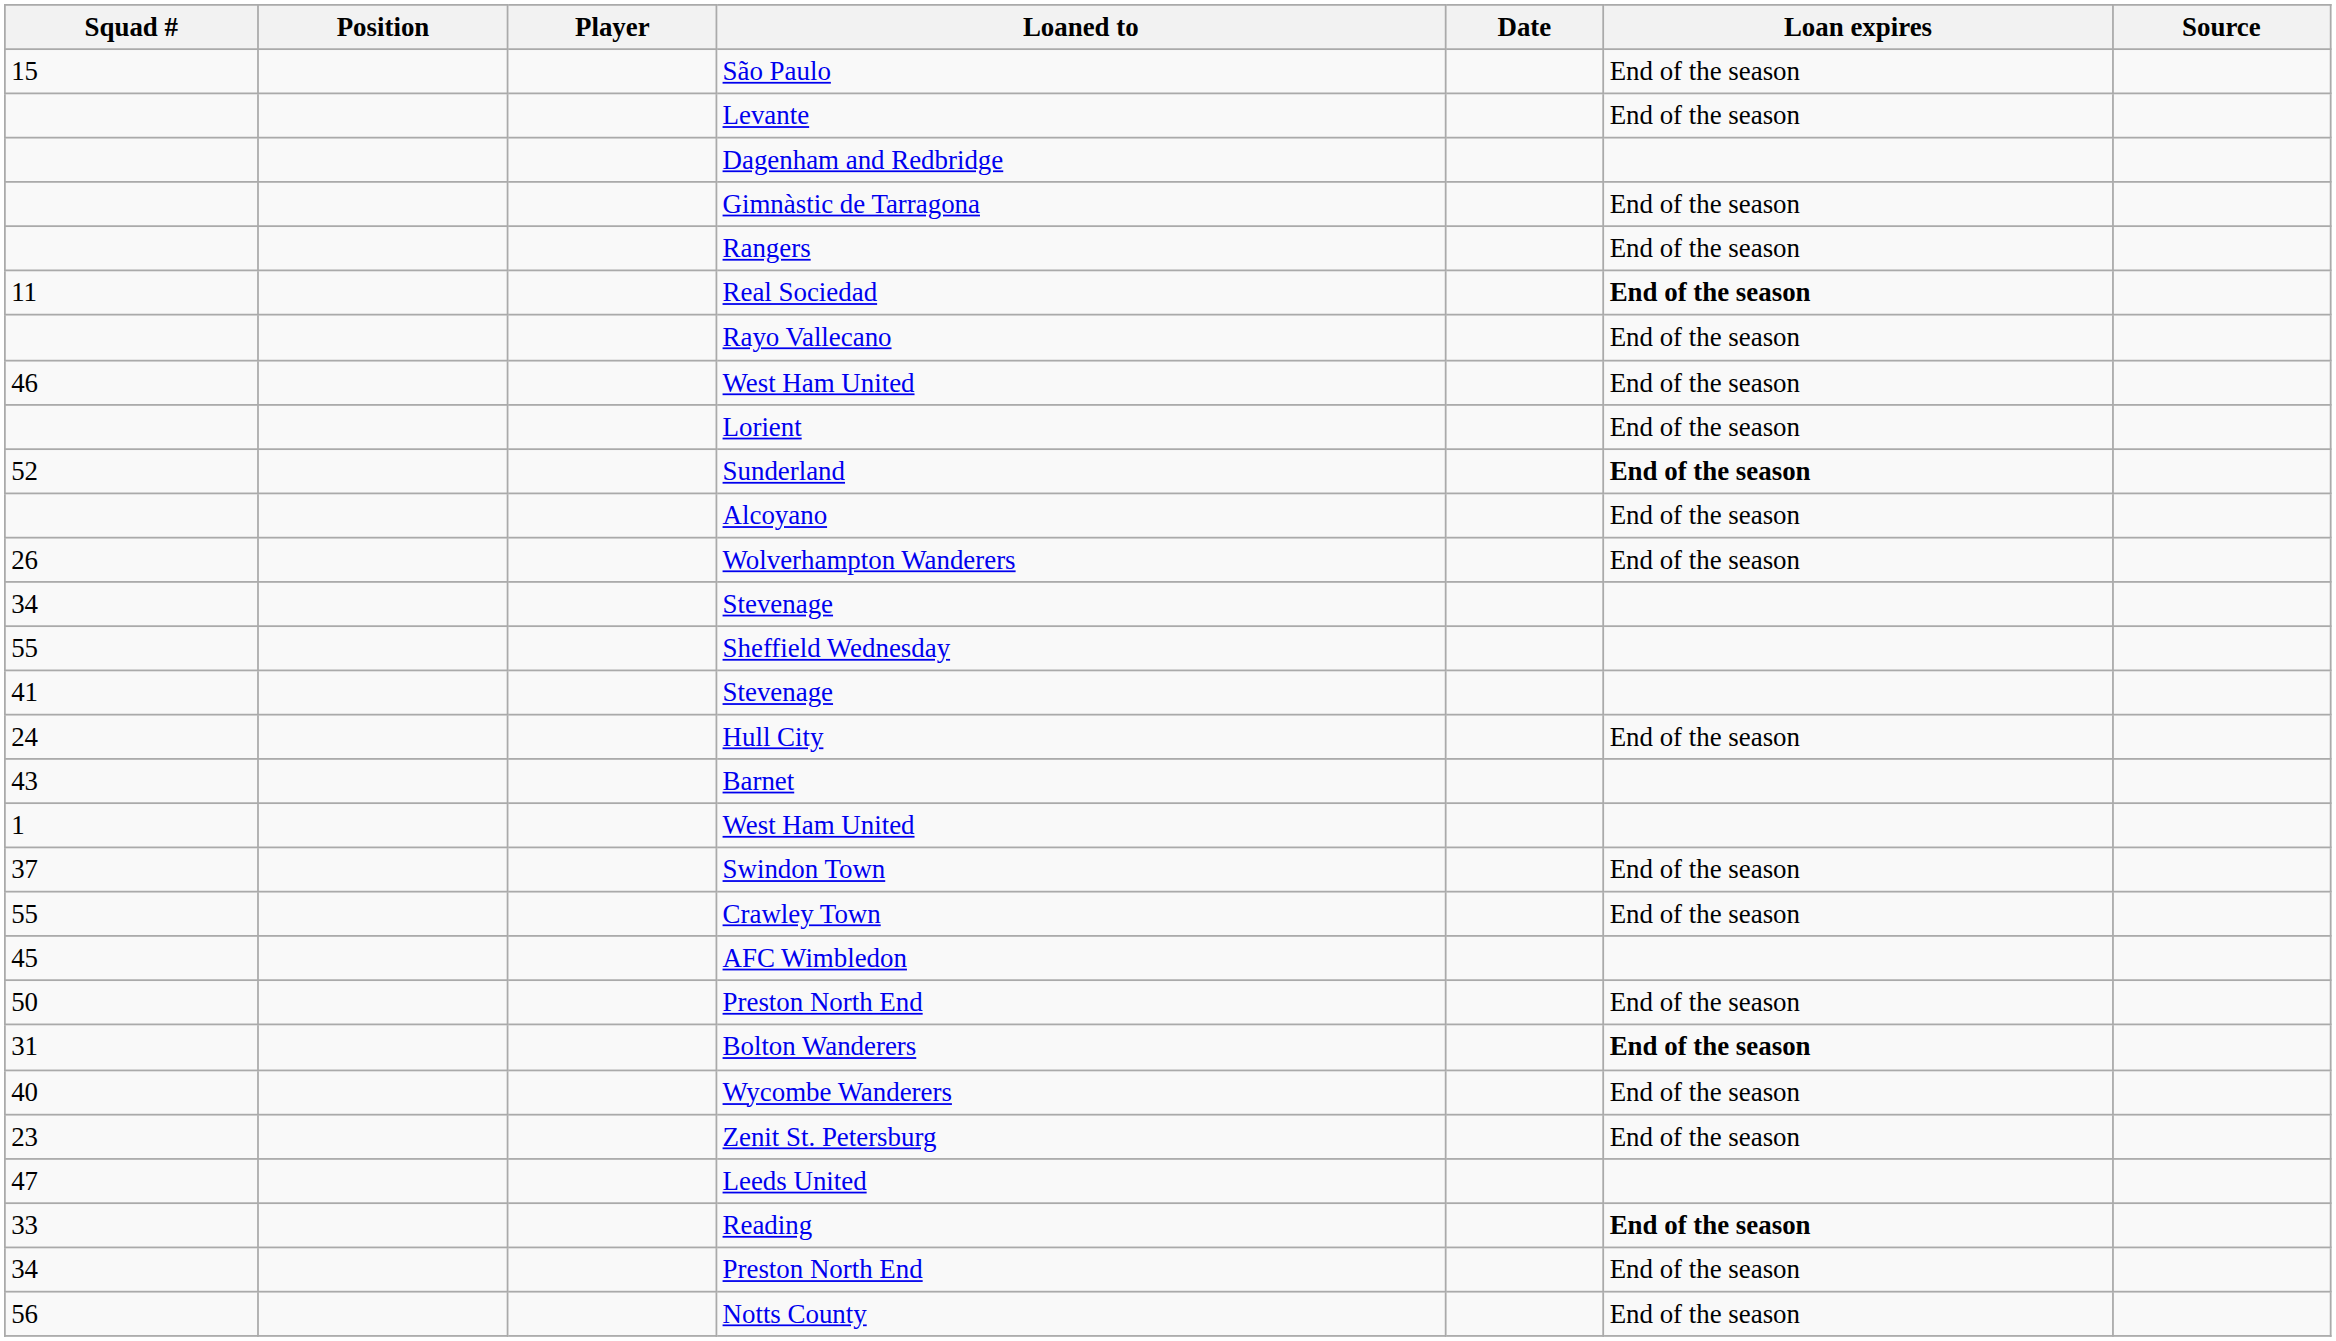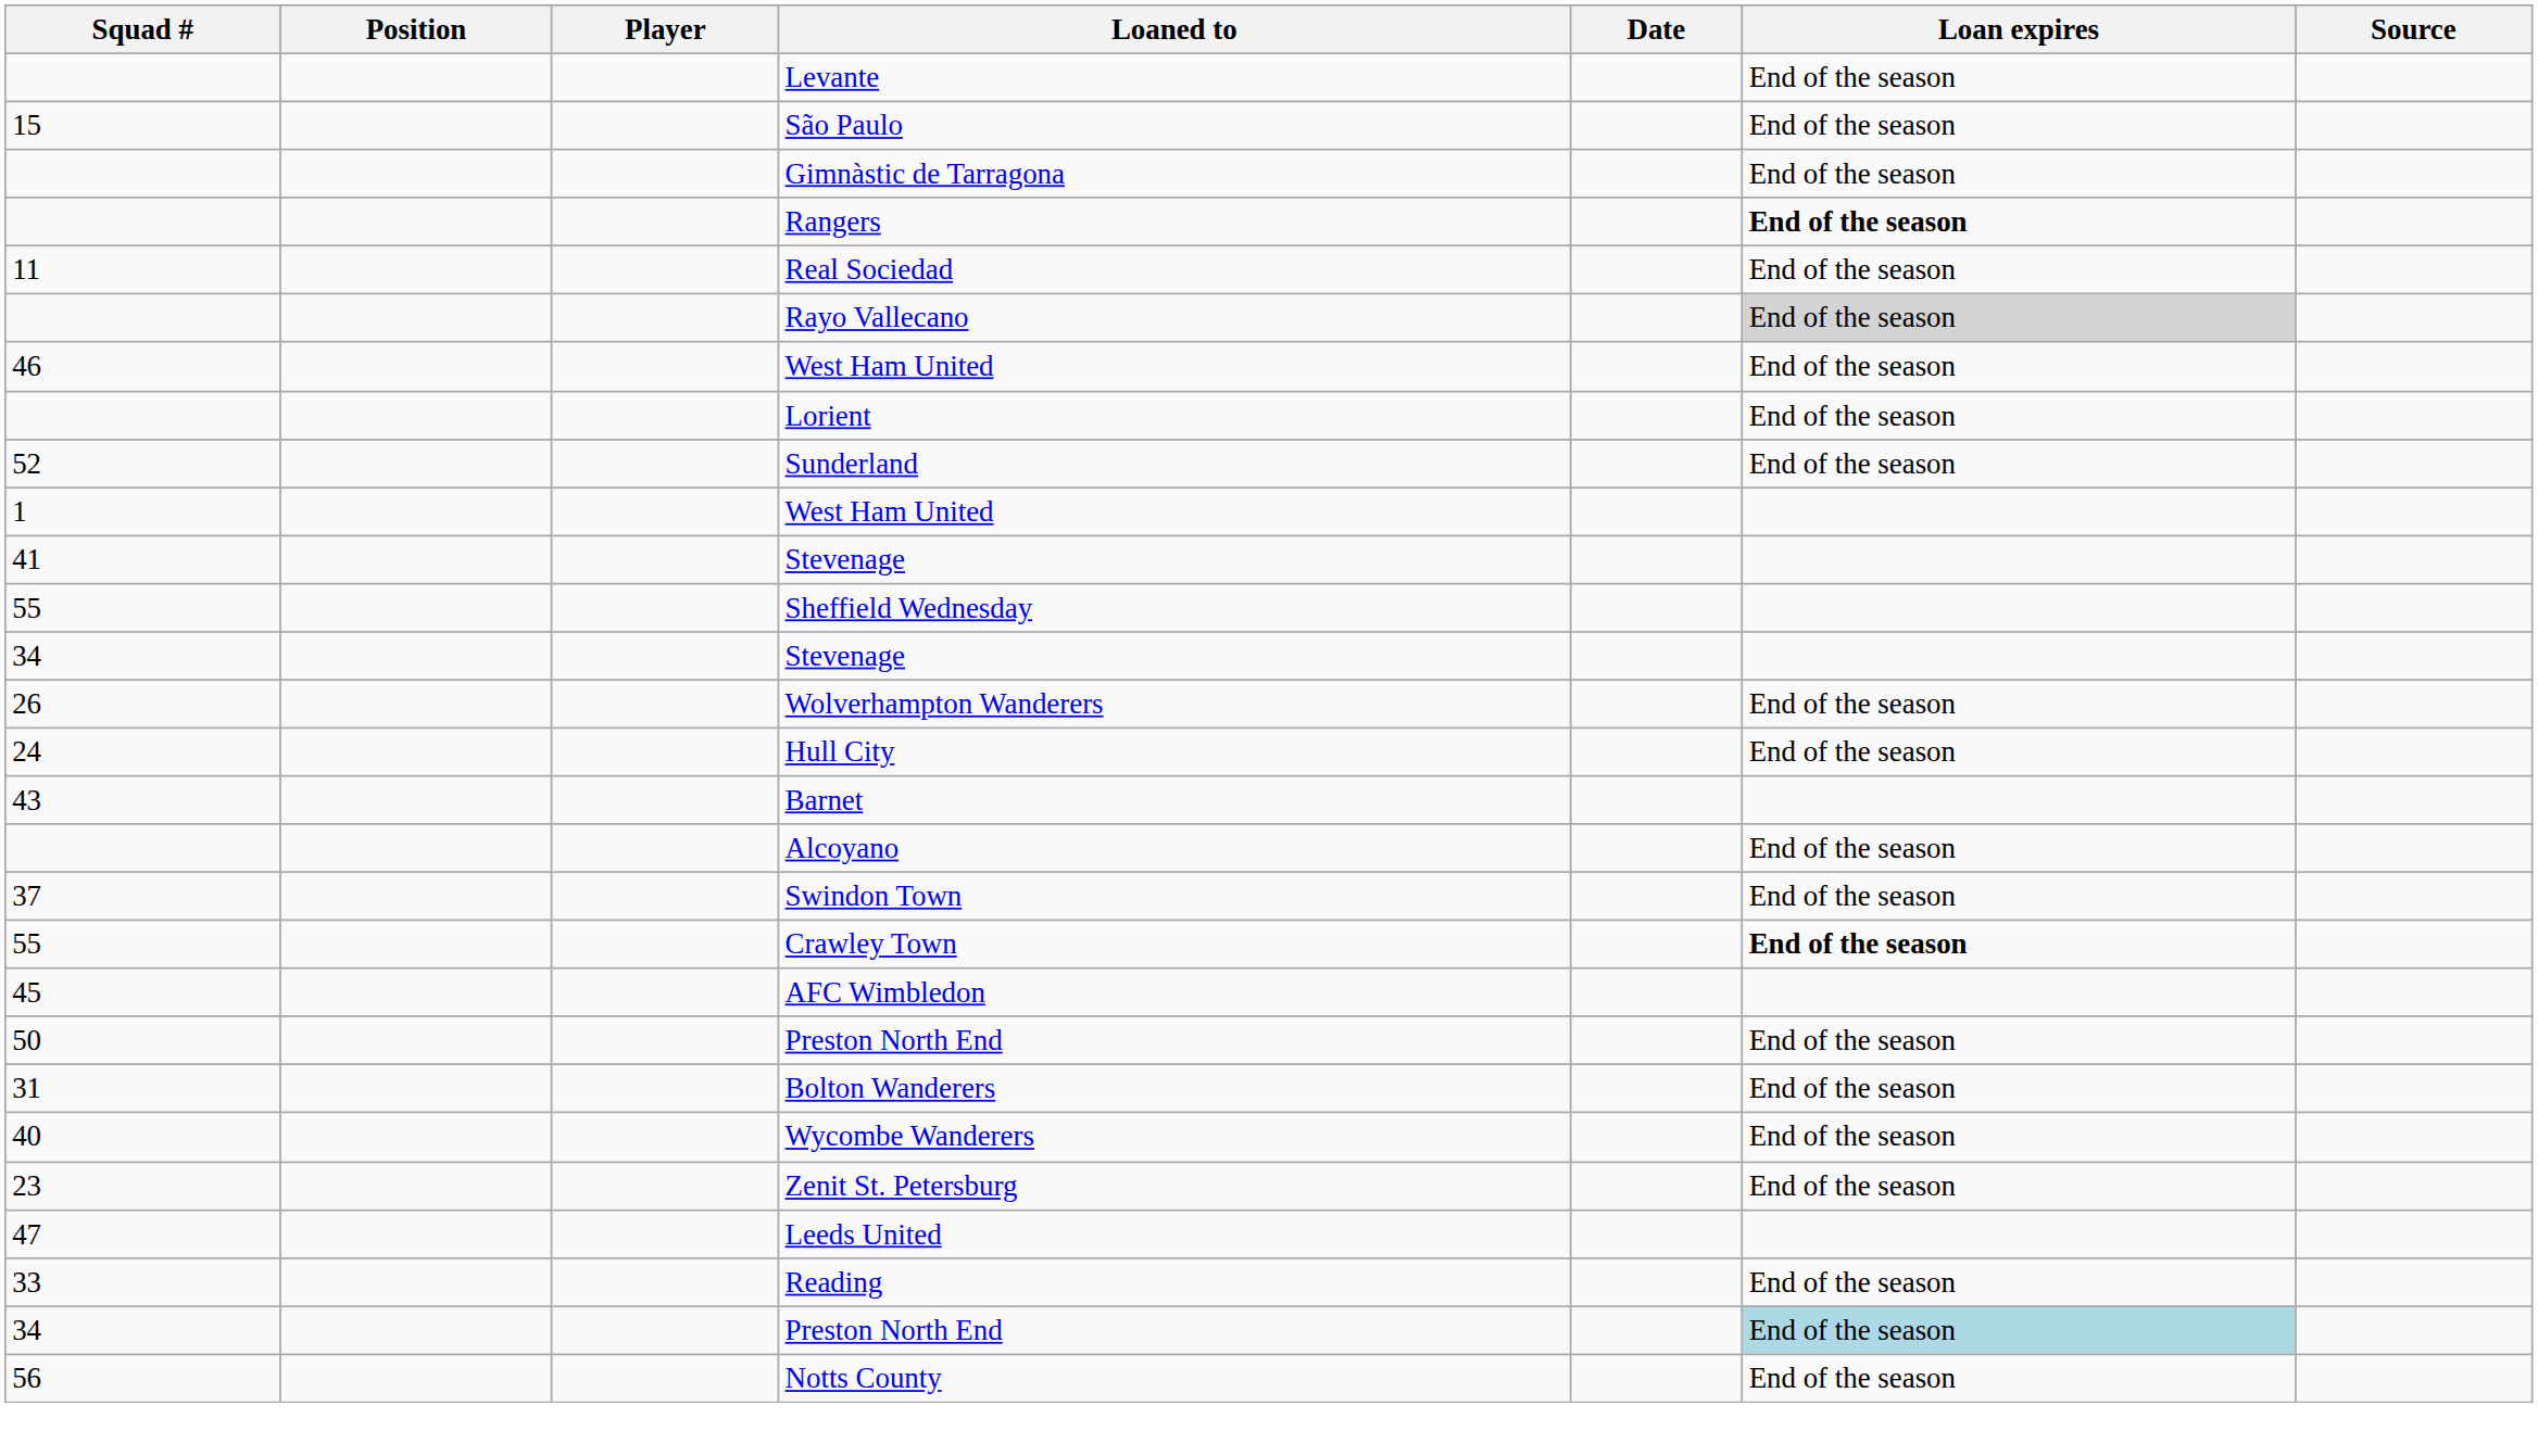rows swapped: Levante <-> São Paulo
- row: Dagenham and Redbridge
Rangers | Loan expires: normal -> bold
Real Sociedad | Loan expires: bold -> normal
Rayo Vallecano | Loan expires: no background -> lightgrey background
Sunderland | Loan expires: bold -> normal
rows swapped: 1 / West Ham United <-> Alcoyano
rows swapped: 41 / Stevenage <-> Wolverhampton Wanderers
rows swapped: 34 / Stevenage <-> Sheffield Wednesday
Crawley Town | Loan expires: normal -> bold
Bolton Wanderers | Loan expires: bold -> normal
Reading | Loan expires: bold -> normal
34 / Preston North End | Loan expires: no background -> lightblue background
